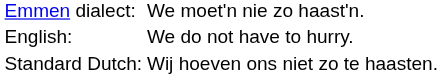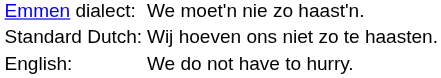rows swapped: Standard Dutch: <-> English:
